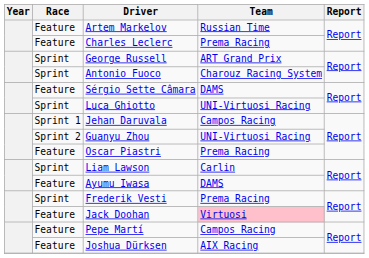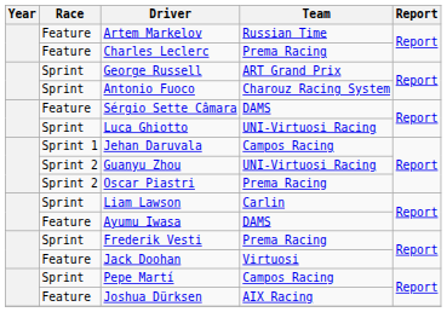Oscar Piastri | Race: Feature -> Sprint 2
Jack Doohan | Team: pink background -> no background
Pepe Martí | Race: Feature -> Sprint
